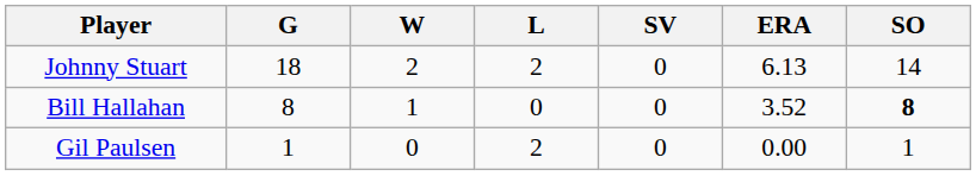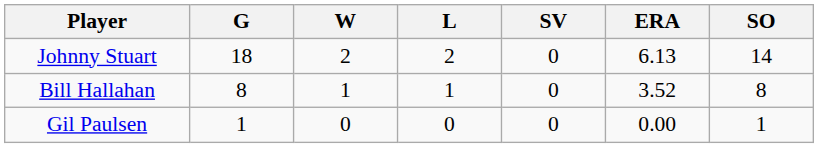Bill Hallahan | L: 0 -> 1
Bill Hallahan | SO: bold -> normal
Gil Paulsen | L: 2 -> 0
